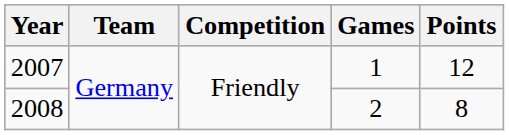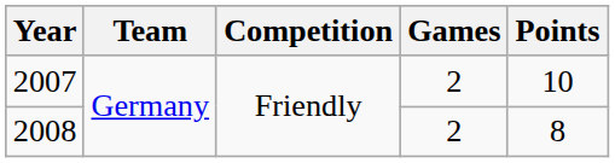2007 | Games: 1 -> 2
2007 | Points: 12 -> 10
